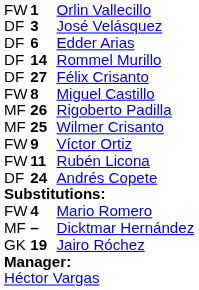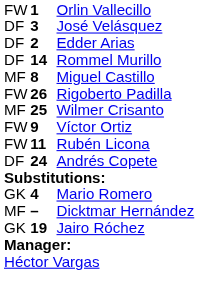Edder Arias | column 2: 6 -> 2
- row: DF | 27 | Félix Crisanto
Miguel Castillo | column 1: FW -> MF
Rigoberto Padilla | column 1: MF -> FW
Mario Romero | column 1: FW -> GK
